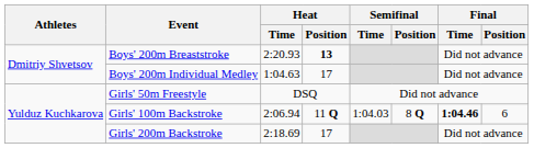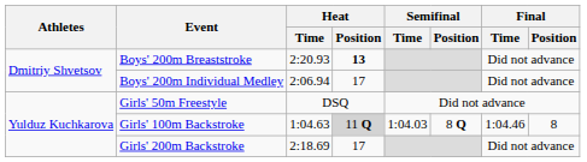Boys' 200m Individual Medley | Heat / Time: 1:04.63 -> 2:06.94
Girls' 100m Backstroke | Heat / Time: 2:06.94 -> 1:04.63
Girls' 100m Backstroke | Heat / Position: no background -> lightgrey background
Girls' 100m Backstroke | Final / Time: bold -> normal
Girls' 100m Backstroke | Final / Position: 6 -> 8
